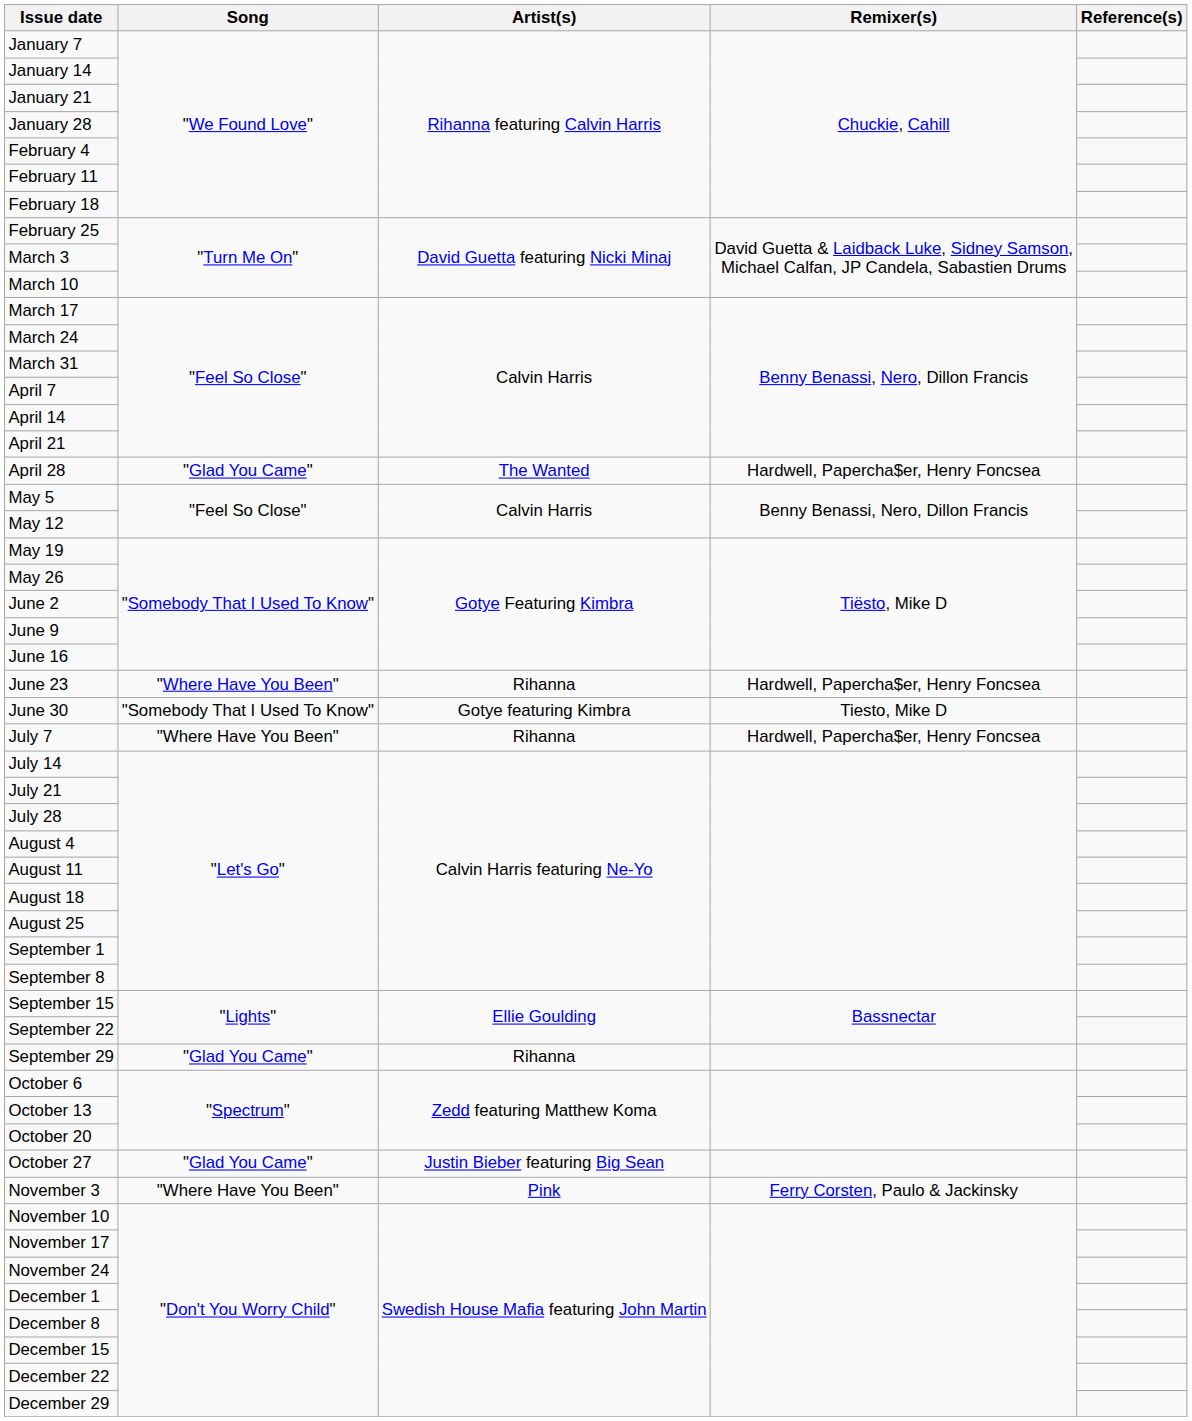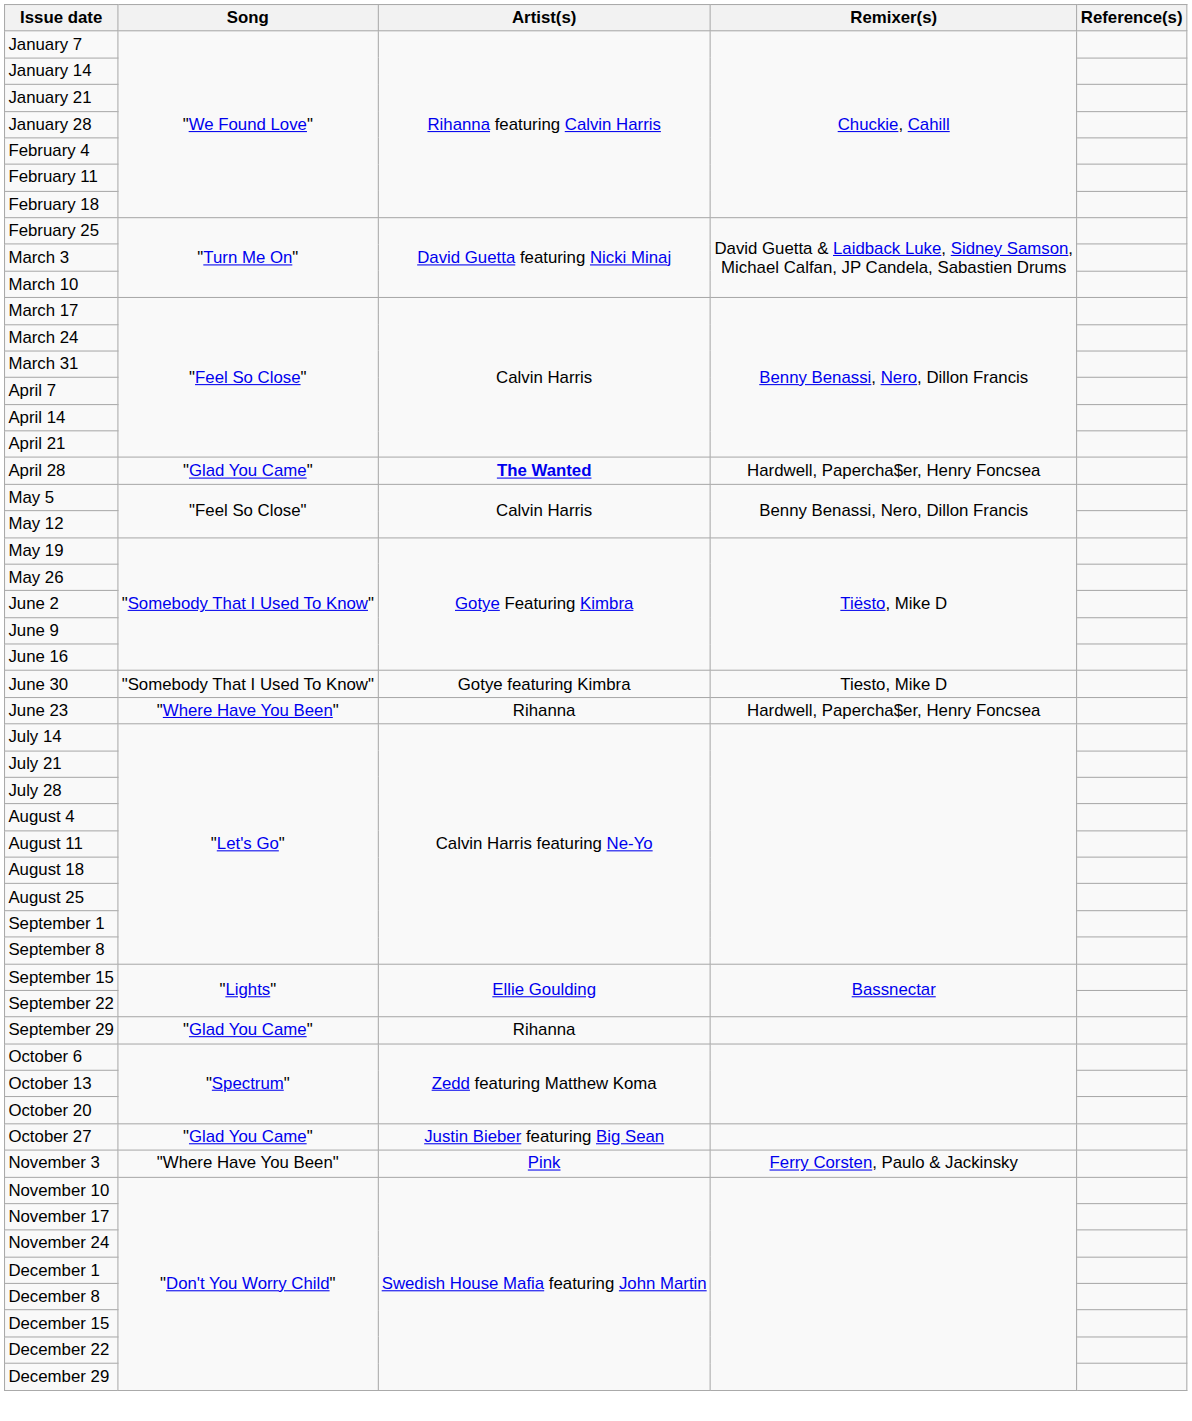April 28 | Artist(s): normal -> bold
rows swapped: June 23 <-> June 30
- row: July 7 | "Where Have You Been" | Rihanna | Hardwell, Papercha$er, Henry Foncsea
